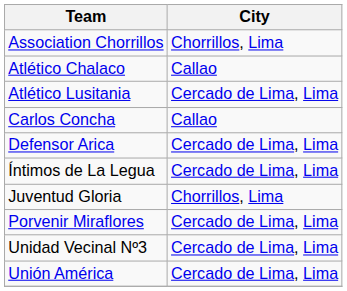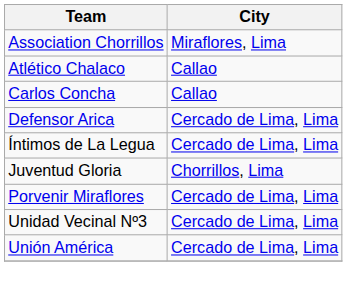Association Chorrillos | City: Chorrillos, Lima -> Miraflores, Lima
- row: Atlético Lusitania | Cercado de Lima, Lima
